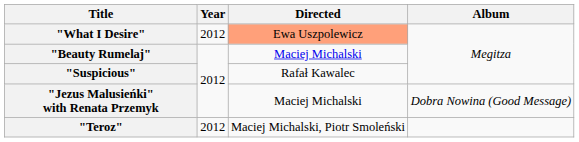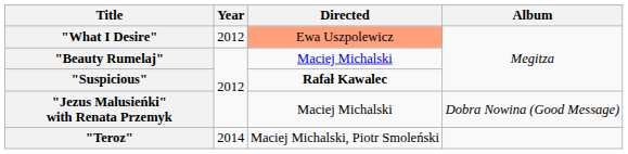"Suspicious" | Directed: normal -> bold
"Teroz" | Year: 2012 -> 2014
